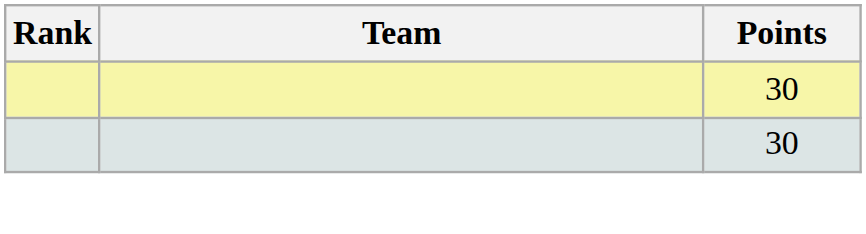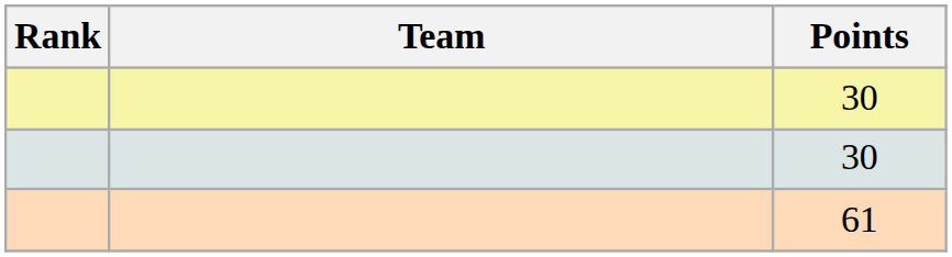+ row: 61
